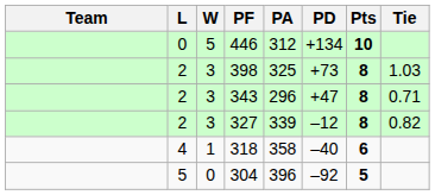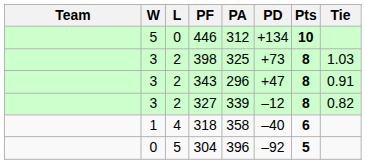columns swapped: W <-> L
343 | Tie: 0.71 -> 0.91
